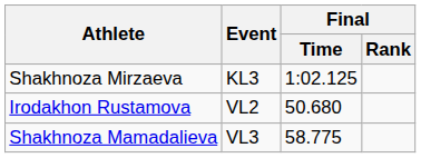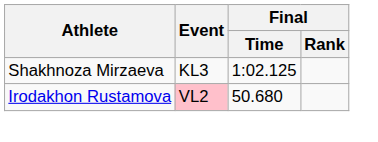Irodakhon Rustamova | Event: no background -> pink background
- row: Shakhnoza Mamadalieva | VL3 | 58.775
